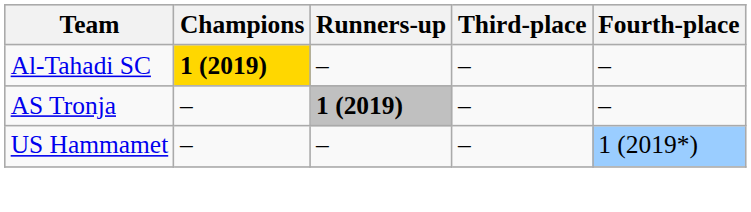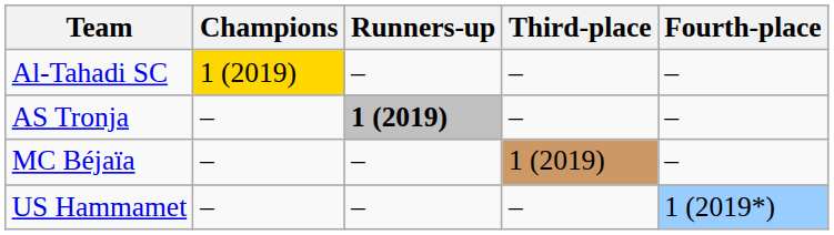Al-Tahadi SC | Champions: bold -> normal
+ row: MC Béjaïa | – | – | 1 (2019) | –
